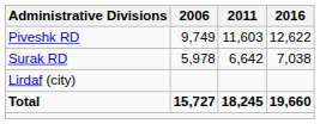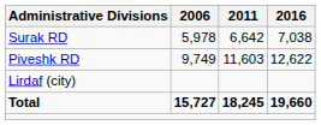rows swapped: Piveshk RD <-> Surak RD
